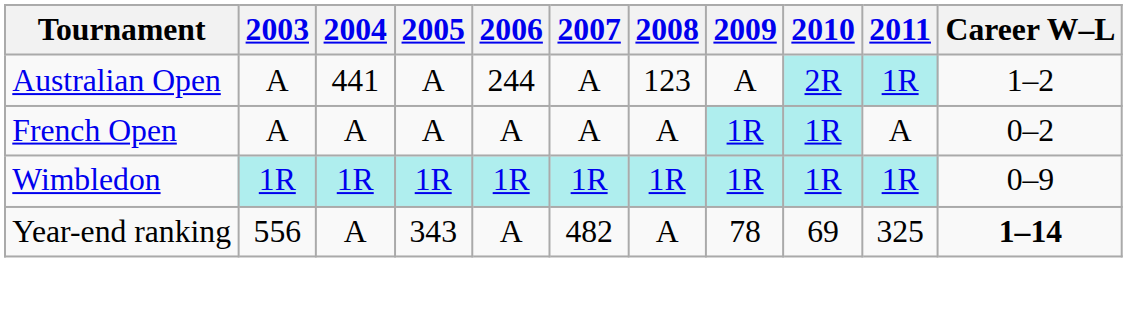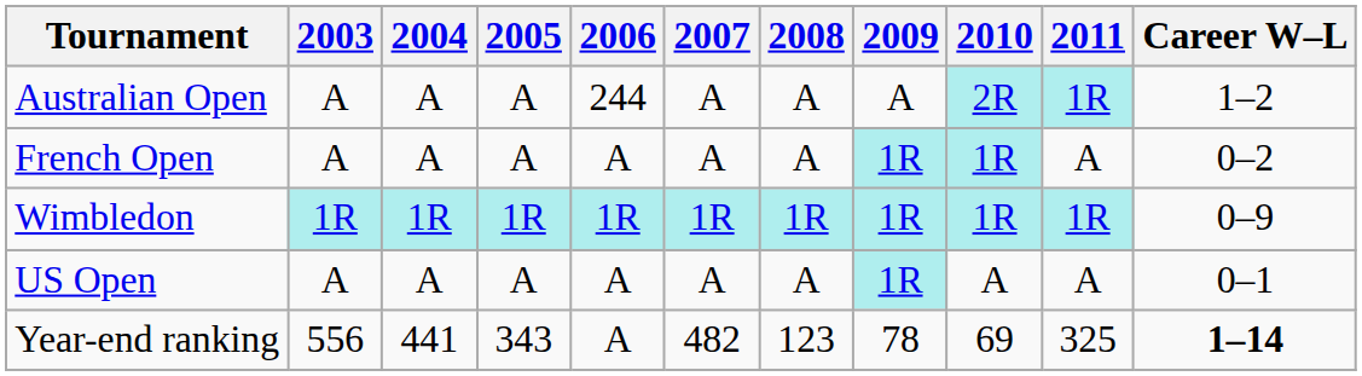Australian Open | 2004: 441 -> A
Australian Open | 2008: 123 -> A
+ row: US Open | A | A | A | A | A | A | 1R | A | A | 0–1
Year-end ranking | 2004: A -> 441
Year-end ranking | 2008: A -> 123
